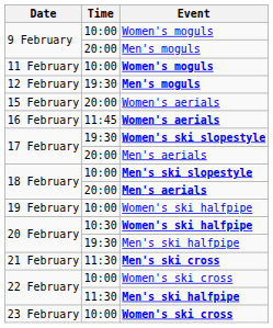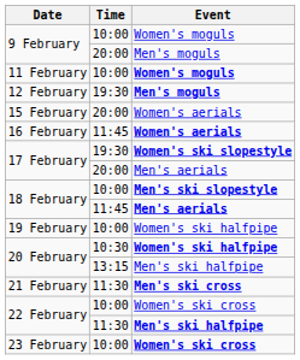18 February / Men's aerials | Time: 20:00 -> 11:45
20 February / Men's ski halfpipe | Time: 19:30 -> 13:15
